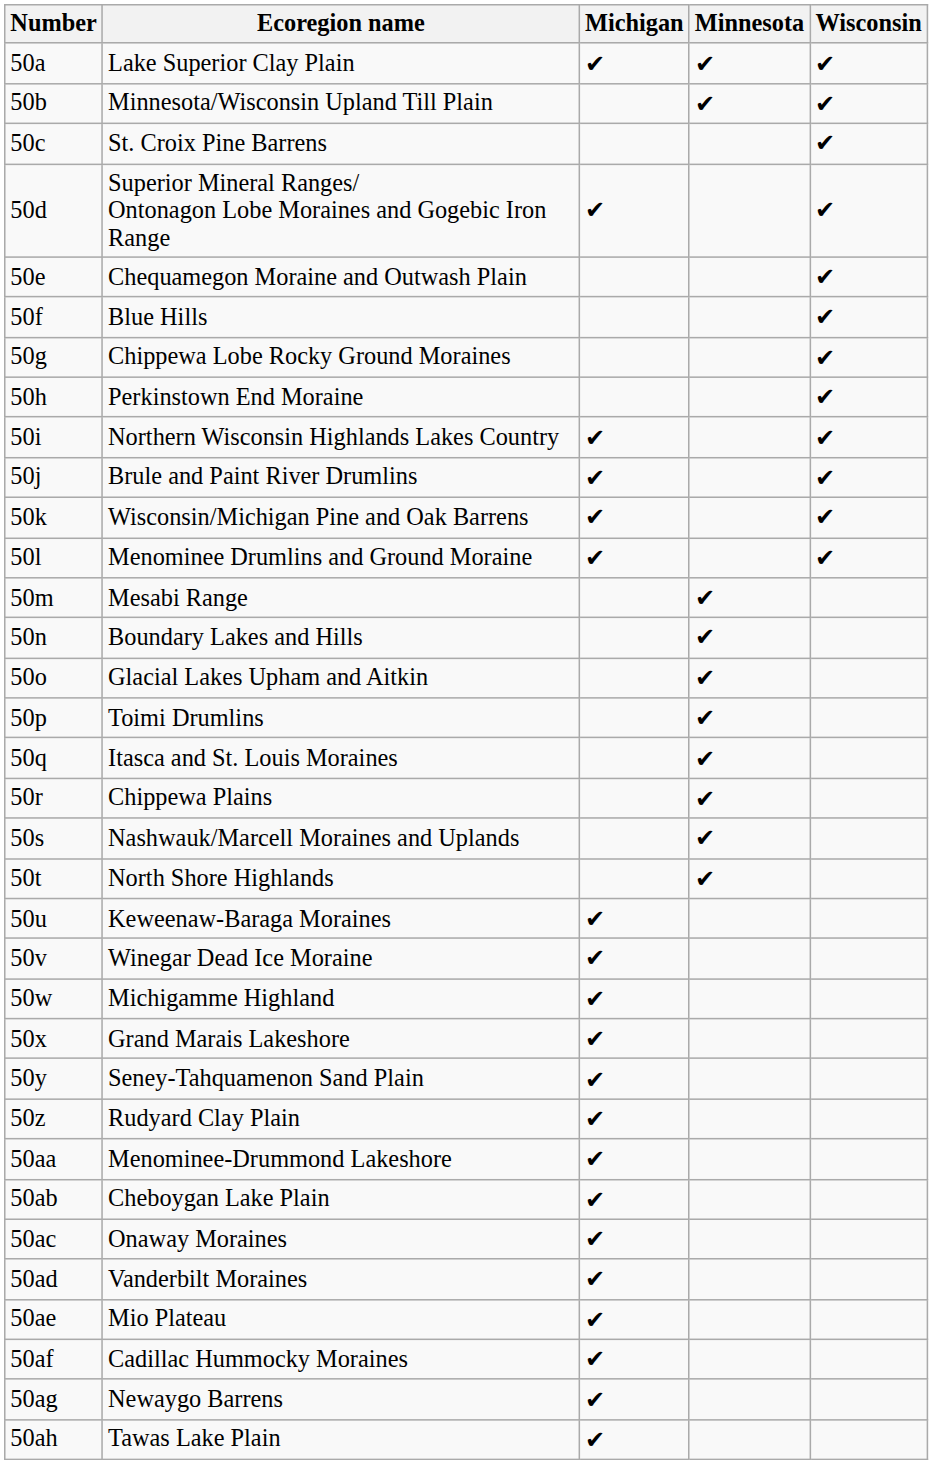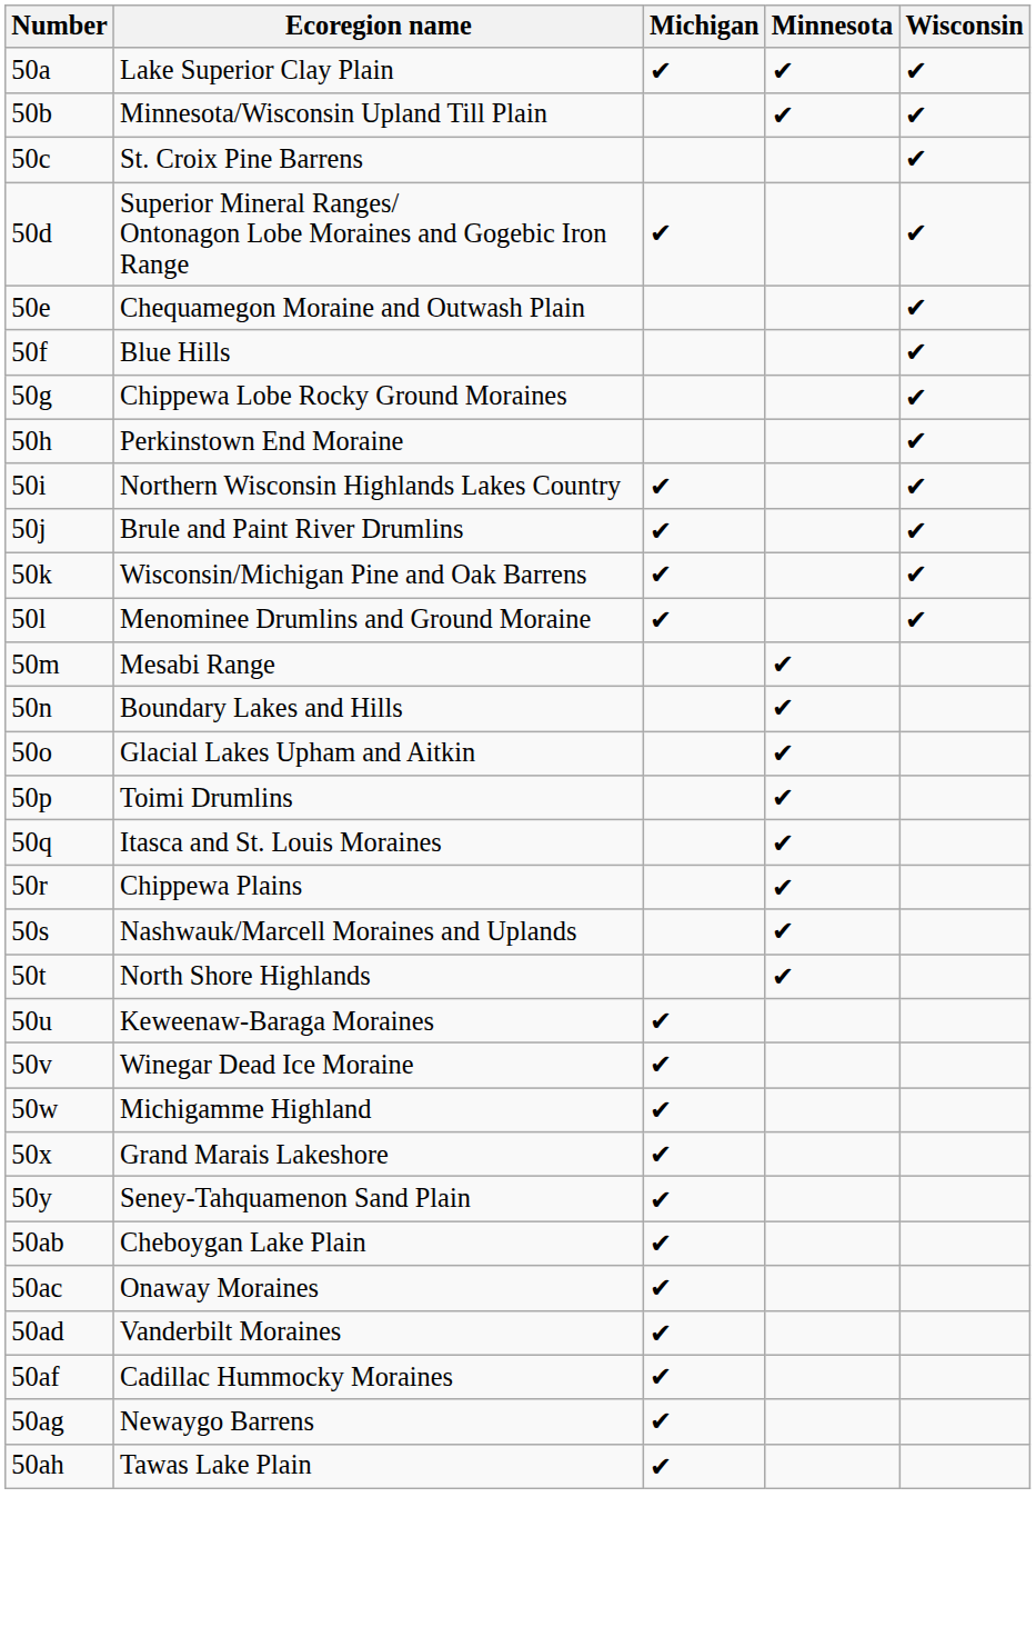- row: 50z | Rudyard Clay Plain | ✔
- row: 50aa | Menominee-Drummond Lakeshore | ✔
- row: 50ae | Mio Plateau | ✔
